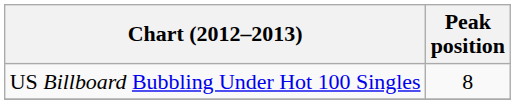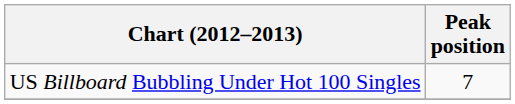US Billboard Bubbling Under Hot 100 Singles | Peak position: 8 -> 7
